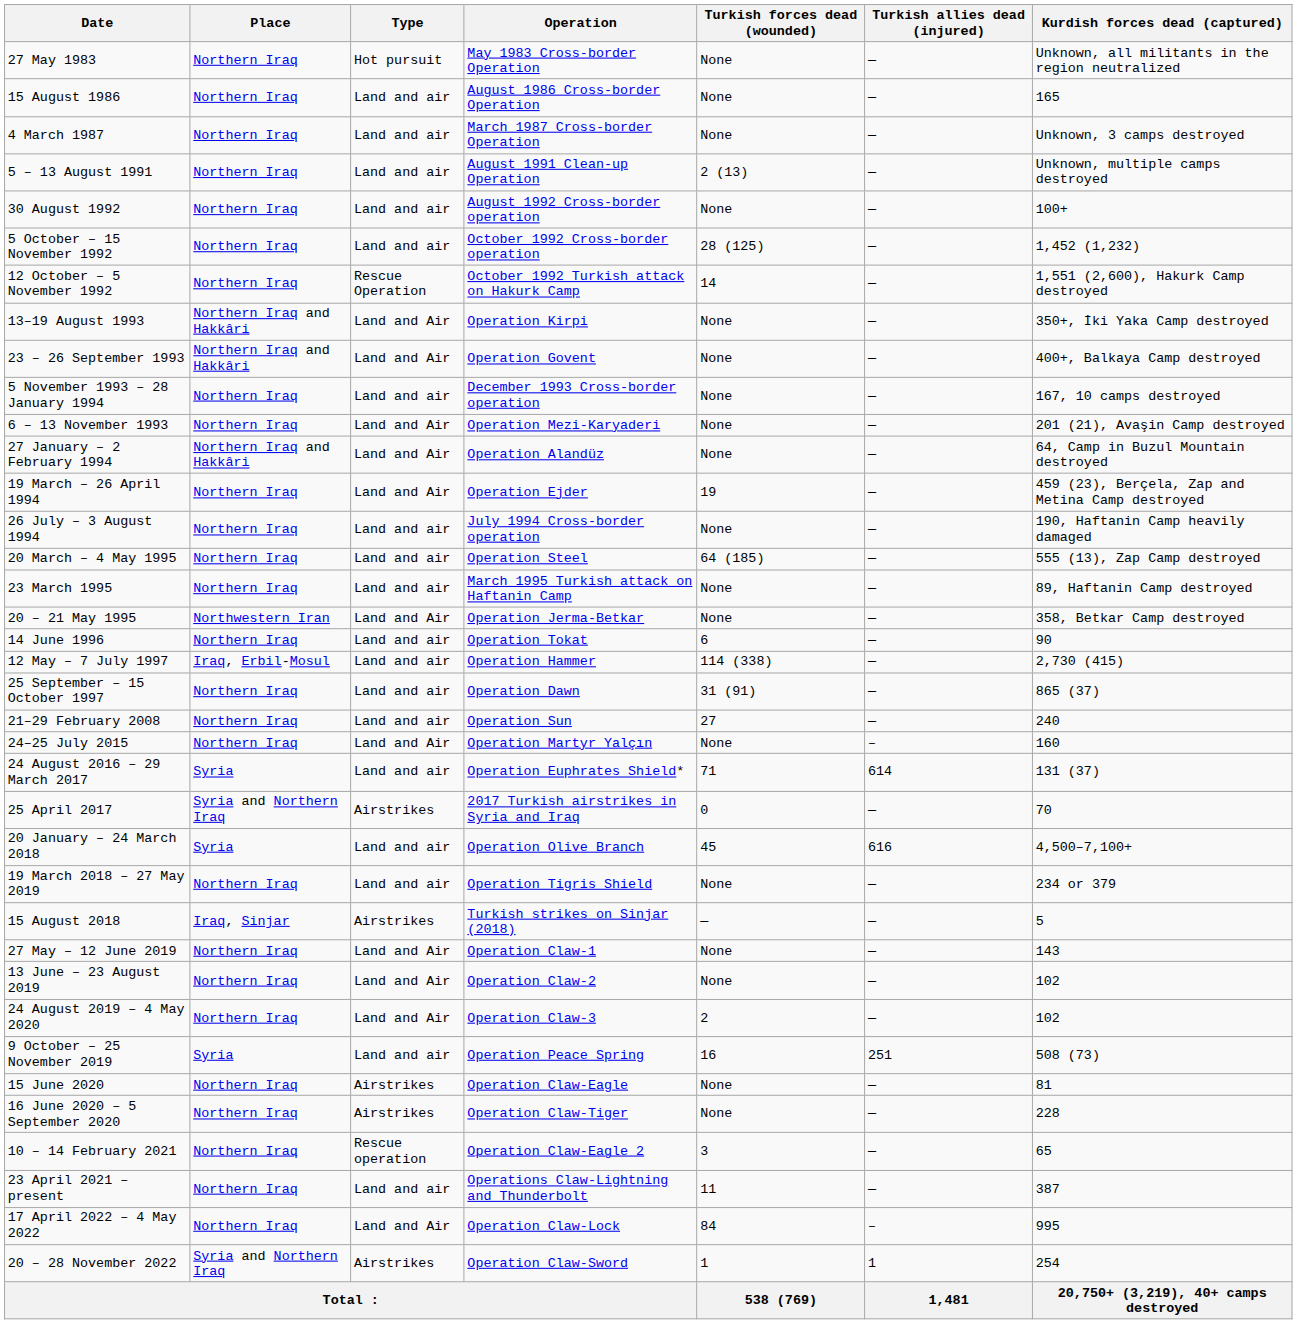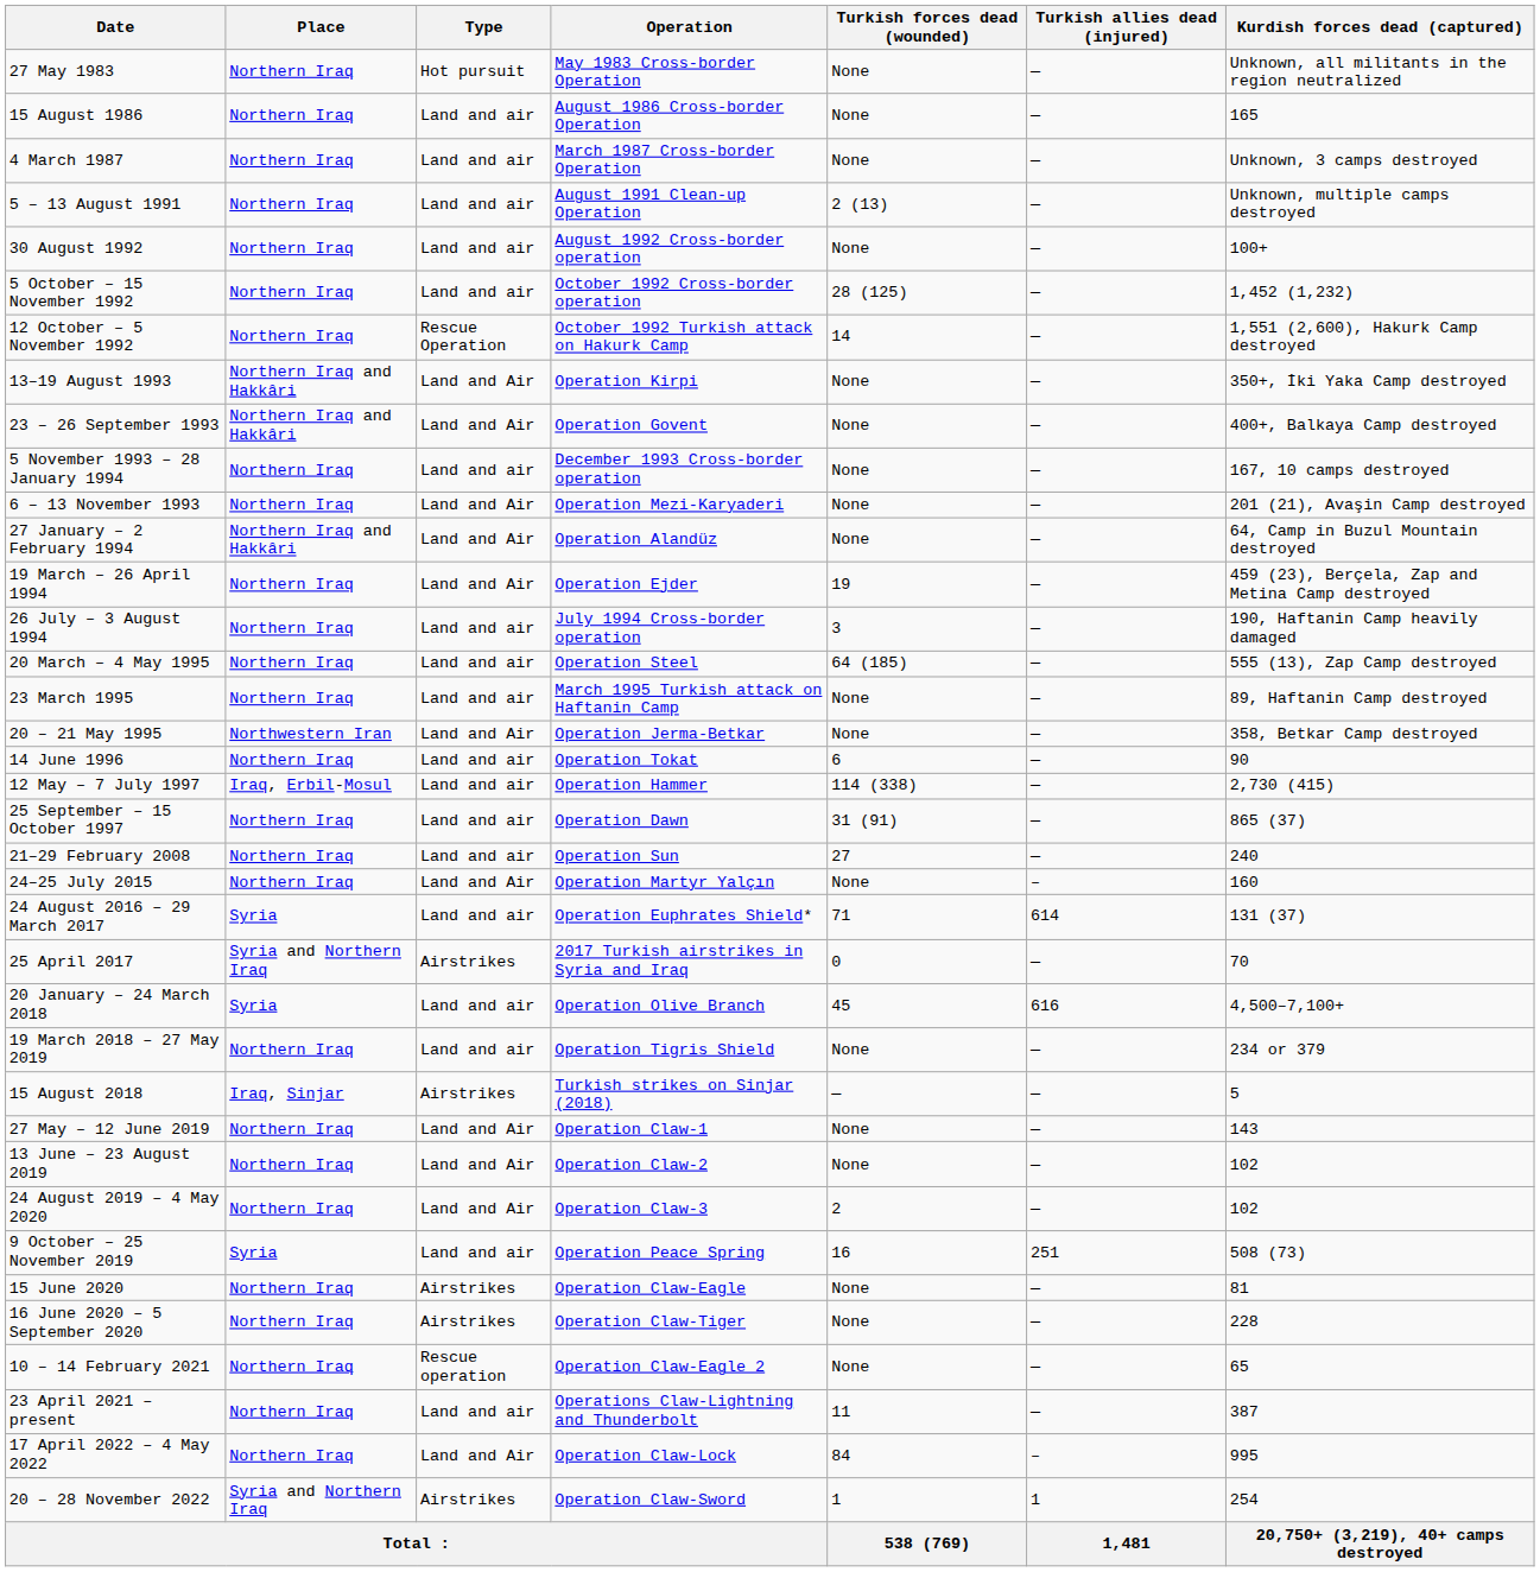26 July – 3 August 1994 | Turkish forces dead (wounded): None -> 3
10 – 14 February 2021 | Turkish forces dead (wounded): 3 -> None
